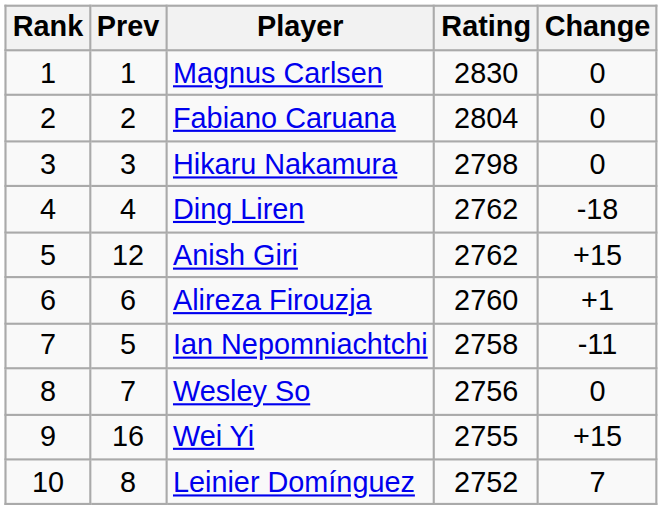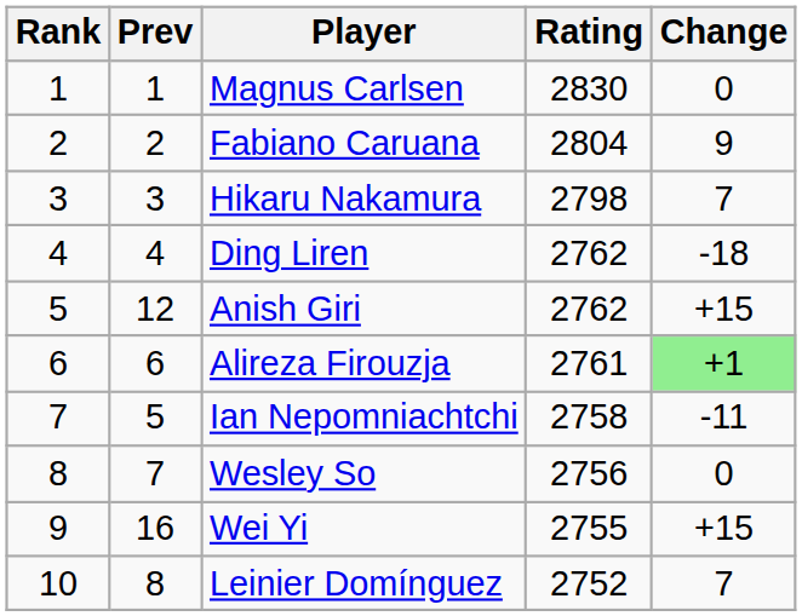Fabiano Caruana | Change: 0 -> 9
Hikaru Nakamura | Change: 0 -> 7
Alireza Firouzja | Rating: 2760 -> 2761
Alireza Firouzja | Change: no background -> lightgreen background
